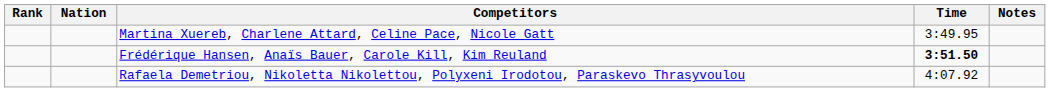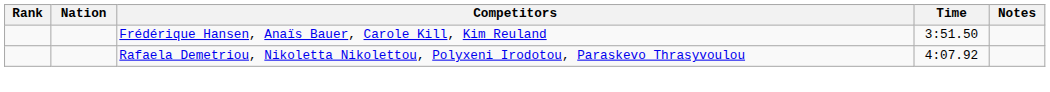- row: Martina Xuereb, Charlene Attard, Celine Pace, Nicole Gatt | 3:49.95
Frédérique Hansen, Anaïs Bauer, Carole Kill, Kim Reuland | Time: bold -> normal
